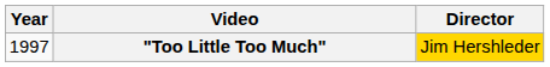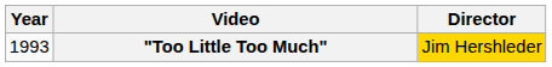"Too Little Too Much" | Year: 1997 -> 1993
